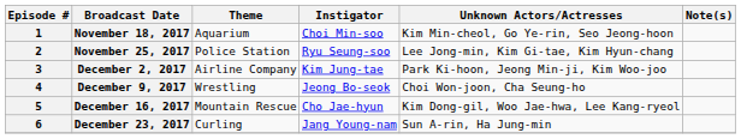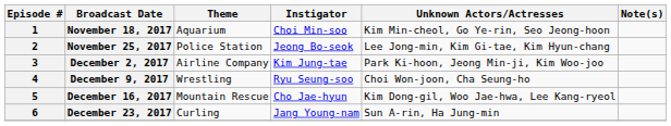November 25, 2017 | Instigator: Ryu Seung-soo -> Jeong Bo-seok
December 9, 2017 | Instigator: Jeong Bo-seok -> Ryu Seung-soo
